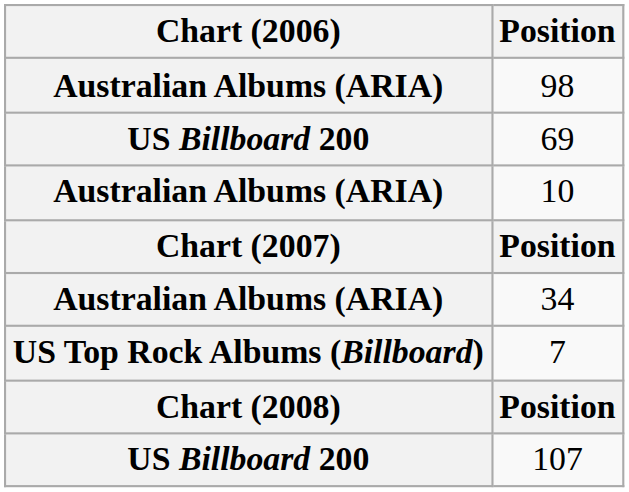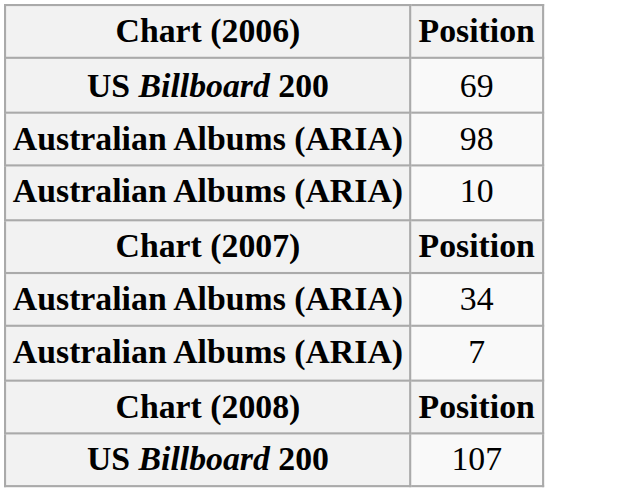rows swapped: 98 <-> 69
7 | Chart (2006): US Top Rock Albums (Billboard) -> Australian Albums (ARIA)
